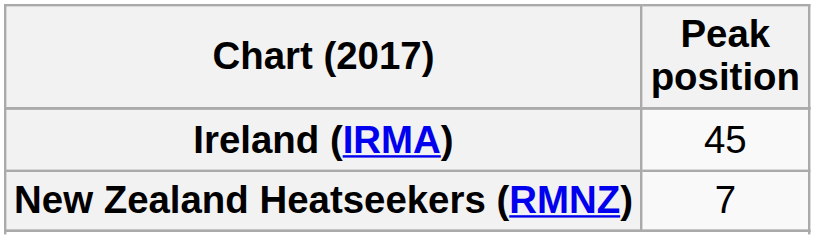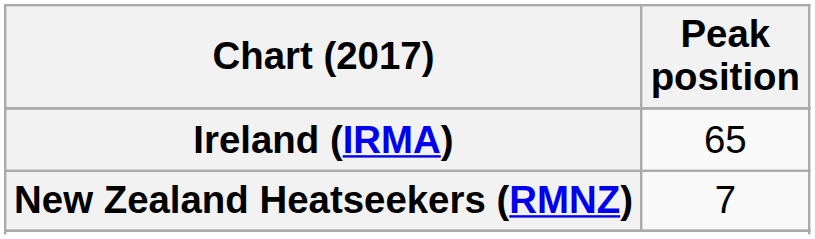Ireland (IRMA) | Peak position: 45 -> 65
